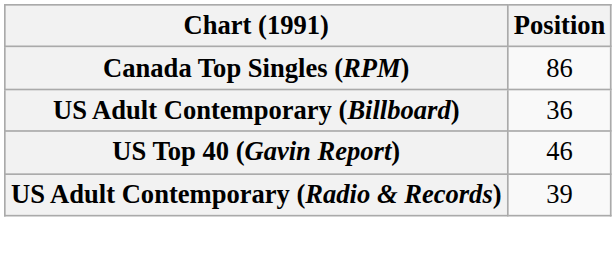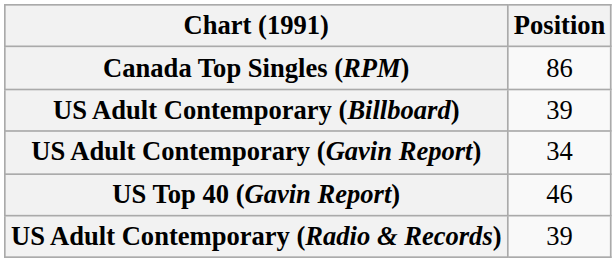US Adult Contemporary (Billboard) | Position: 36 -> 39
+ row: US Adult Contemporary (Gavin Report) | 34
